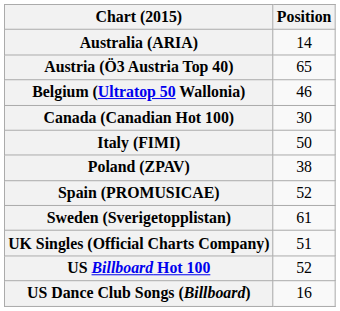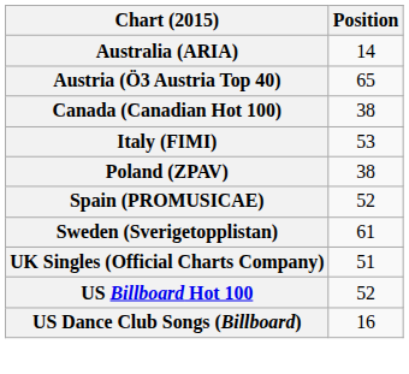- row: Belgium (Ultratop 50 Wallonia) | 46
Canada (Canadian Hot 100) | Position: 30 -> 38
Italy (FIMI) | Position: 50 -> 53
